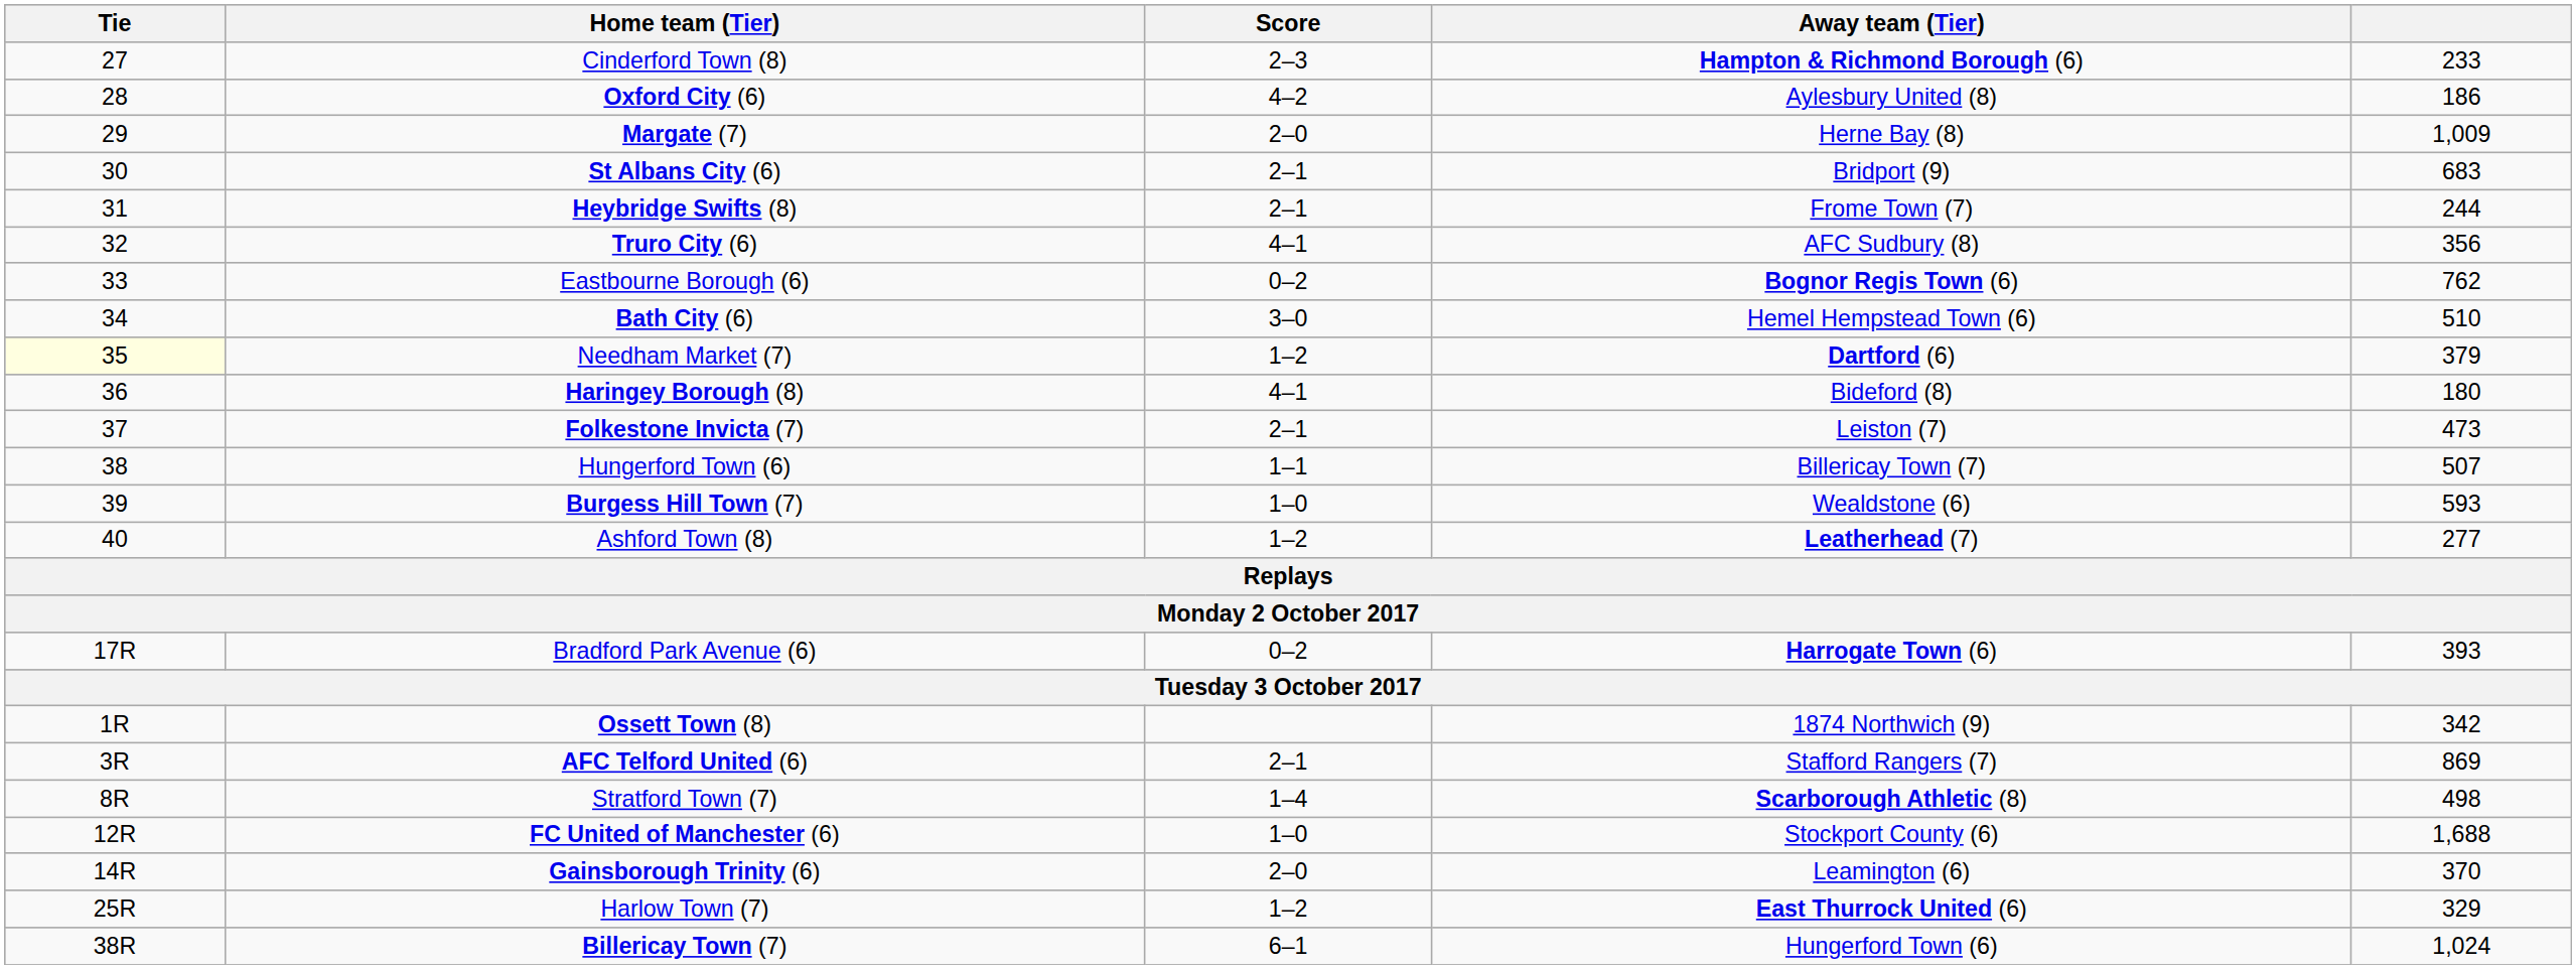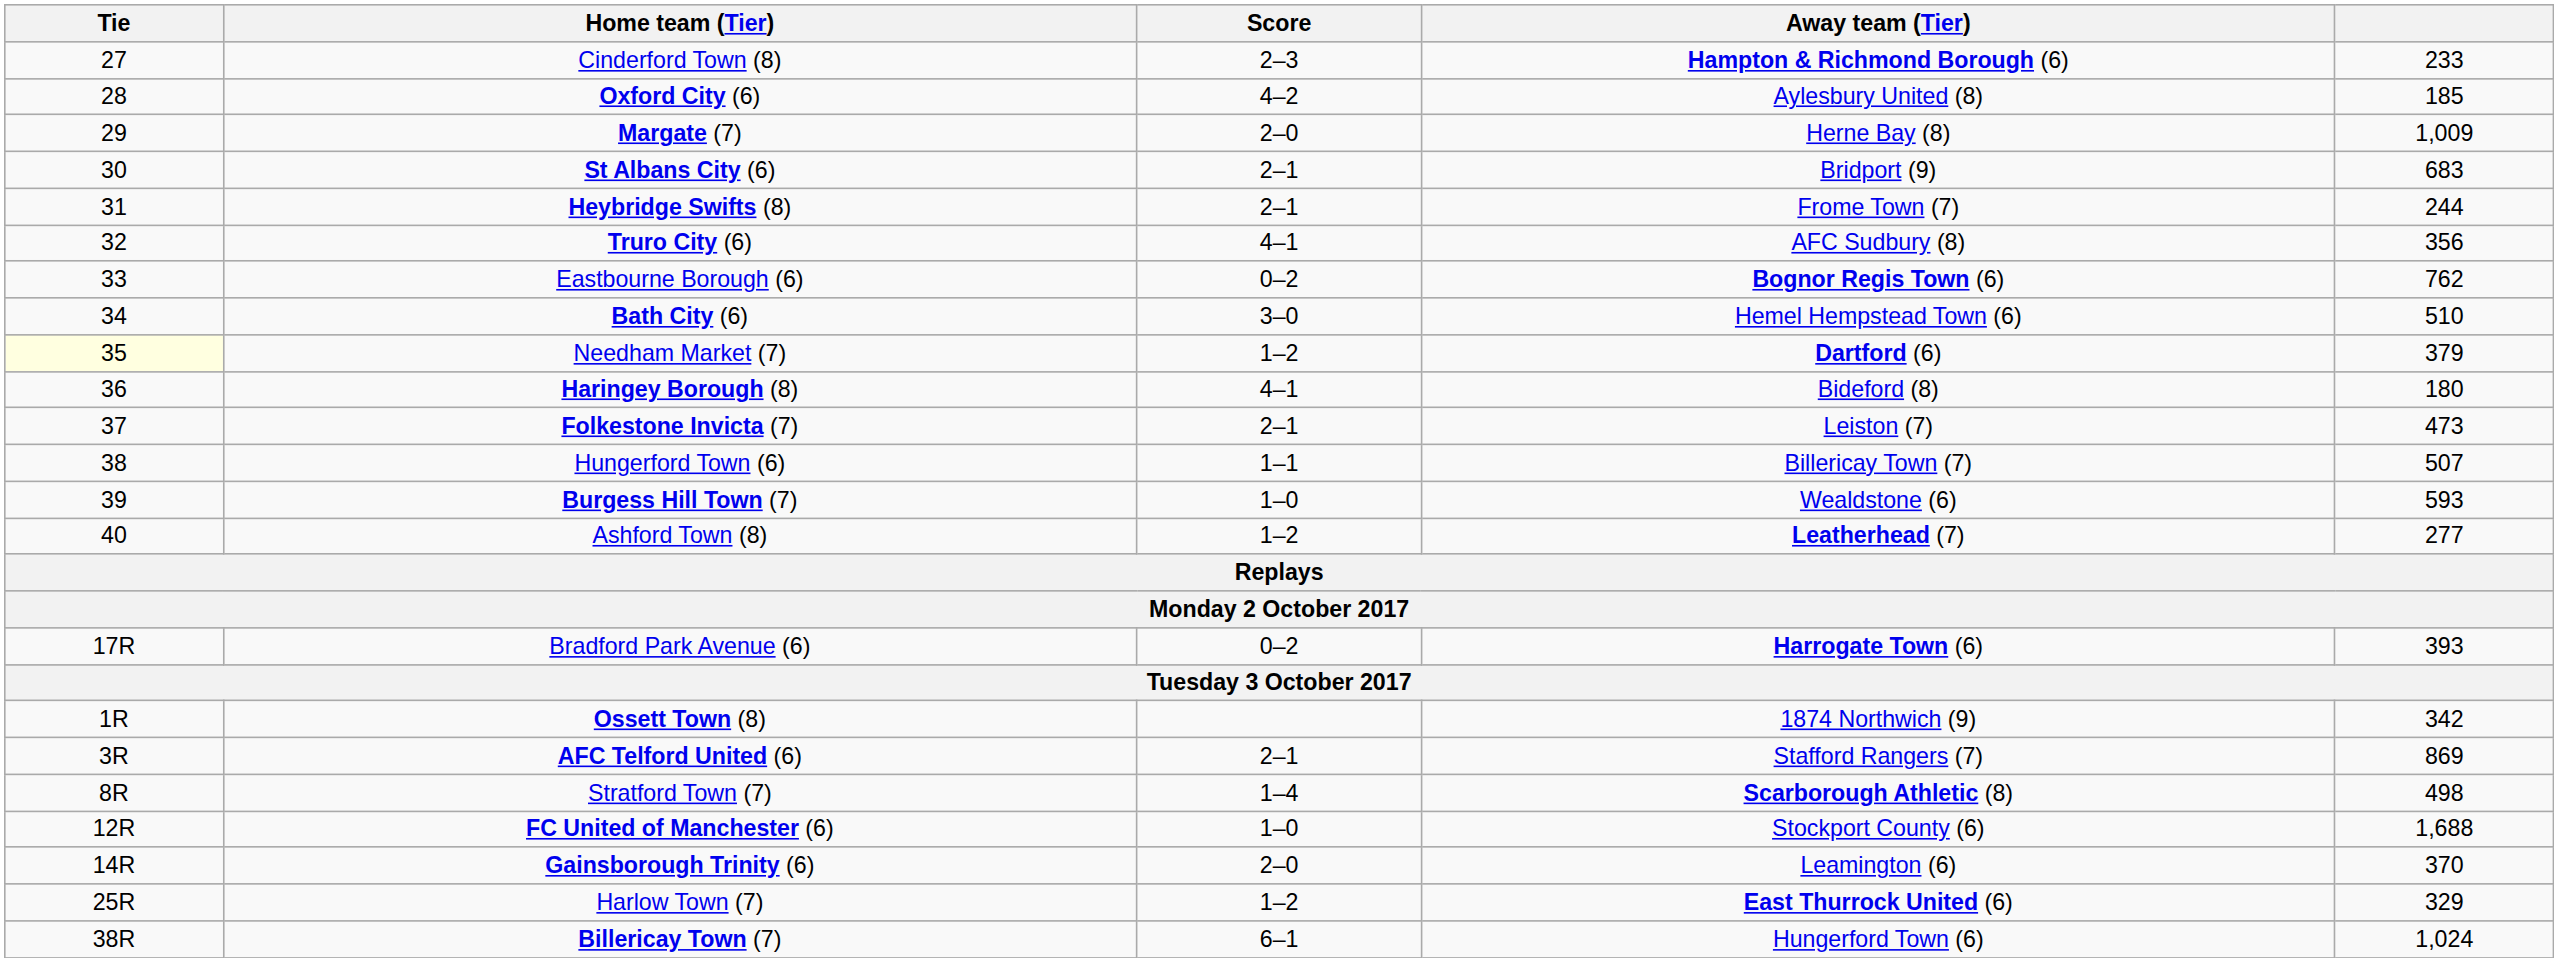Oxford City (6) | column 5: 186 -> 185
